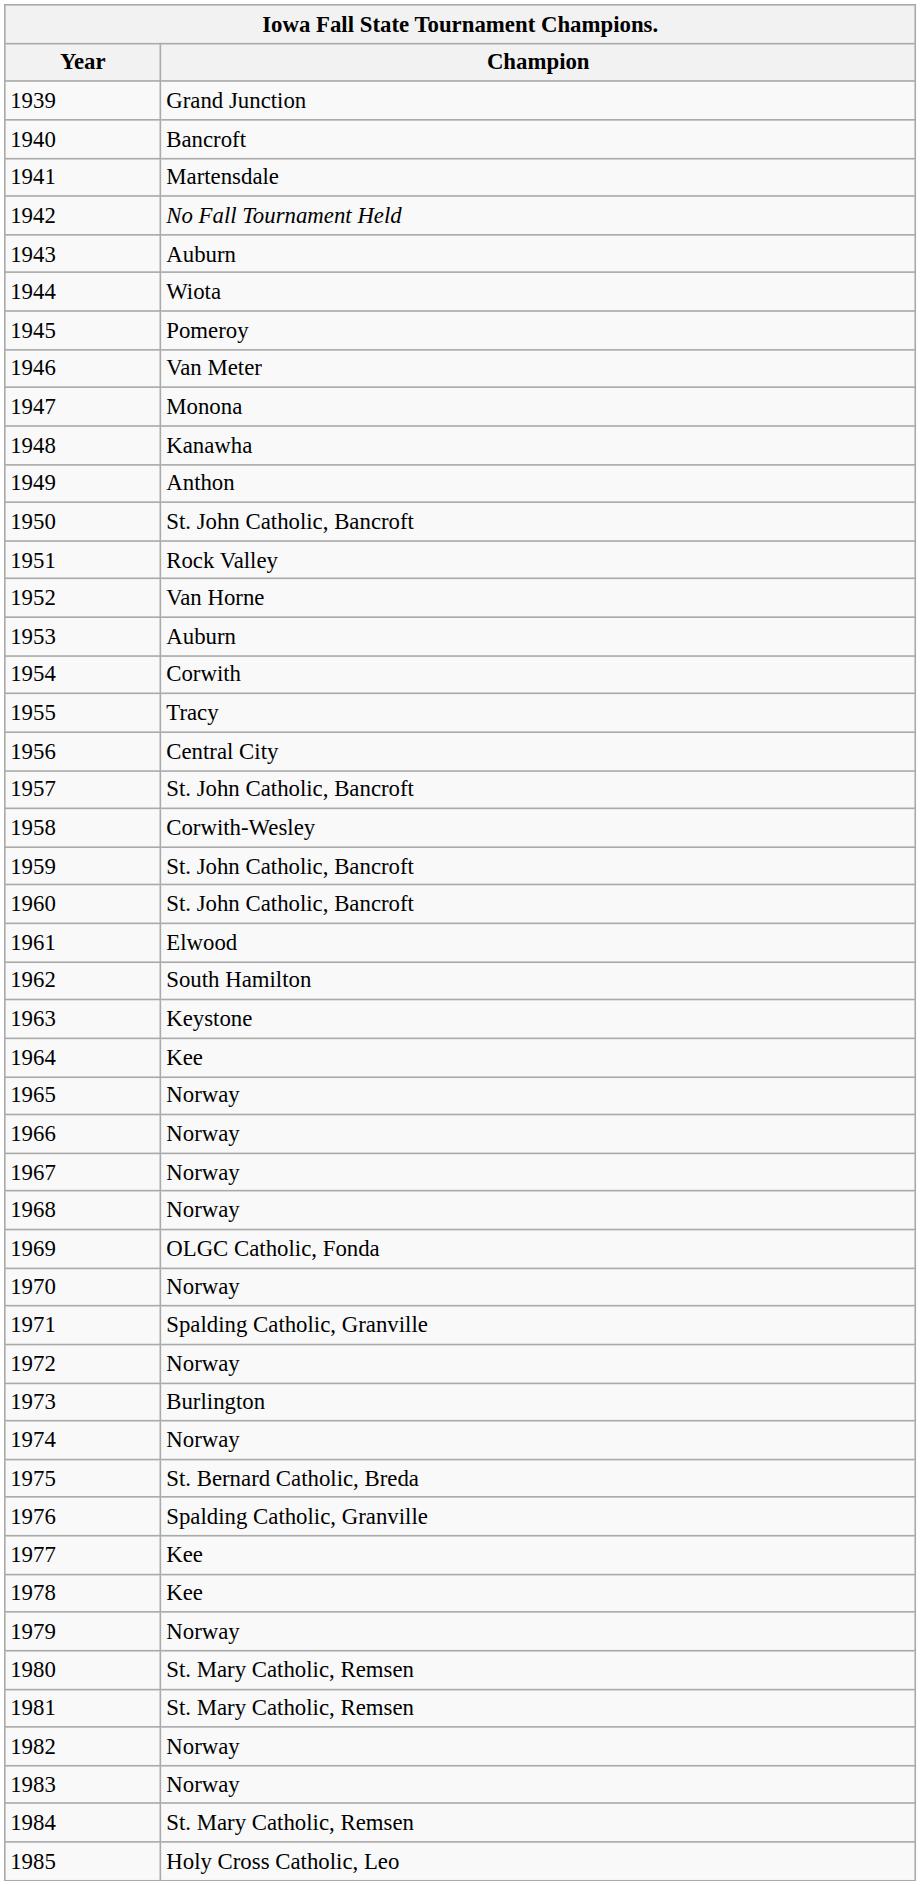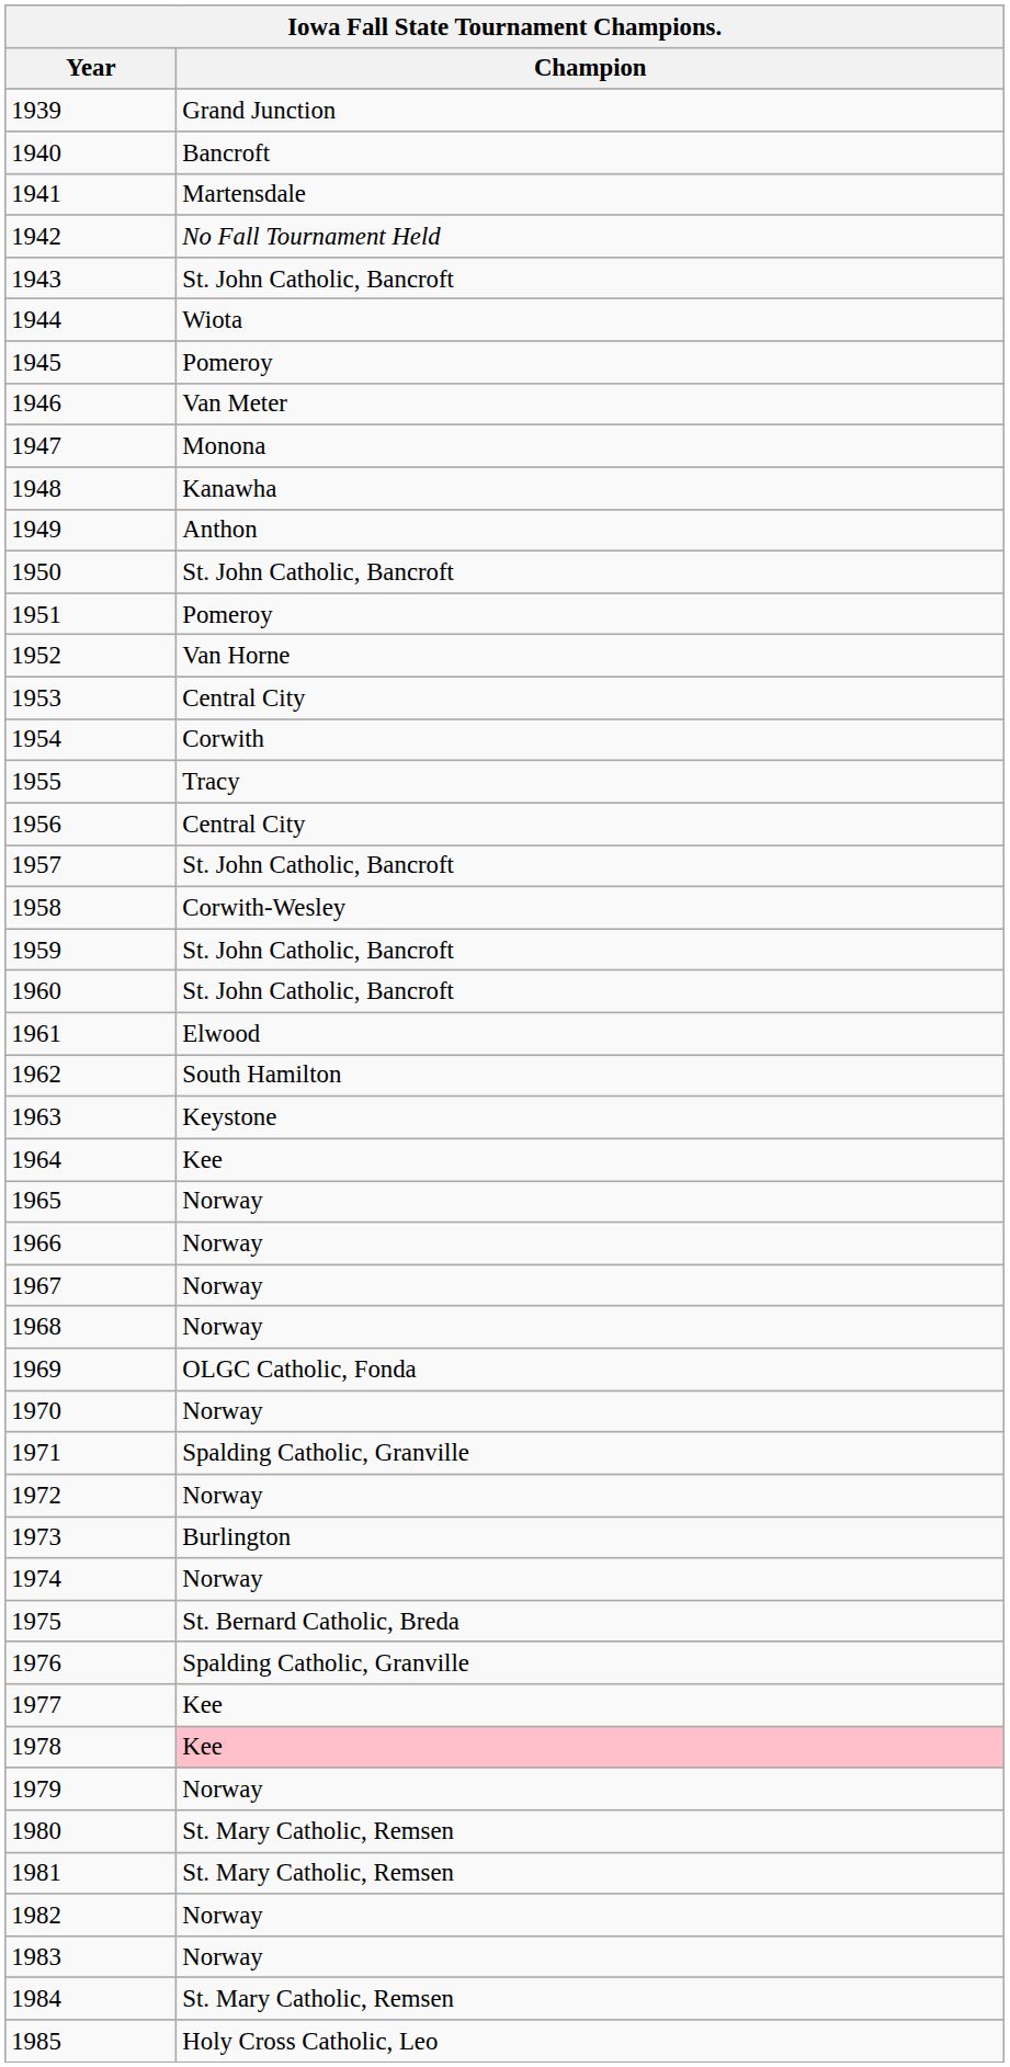1943 | Champion: Auburn -> St. John Catholic, Bancroft
1951 | Champion: Rock Valley -> Pomeroy
1953 | Champion: Auburn -> Central City
1978 | Champion: no background -> pink background
